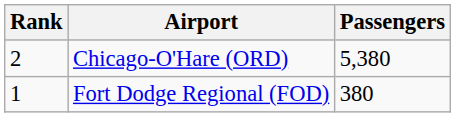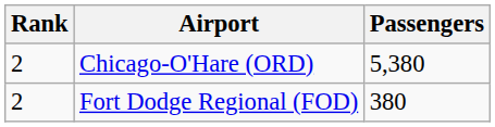Fort Dodge Regional (FOD) | Rank: 1 -> 2
